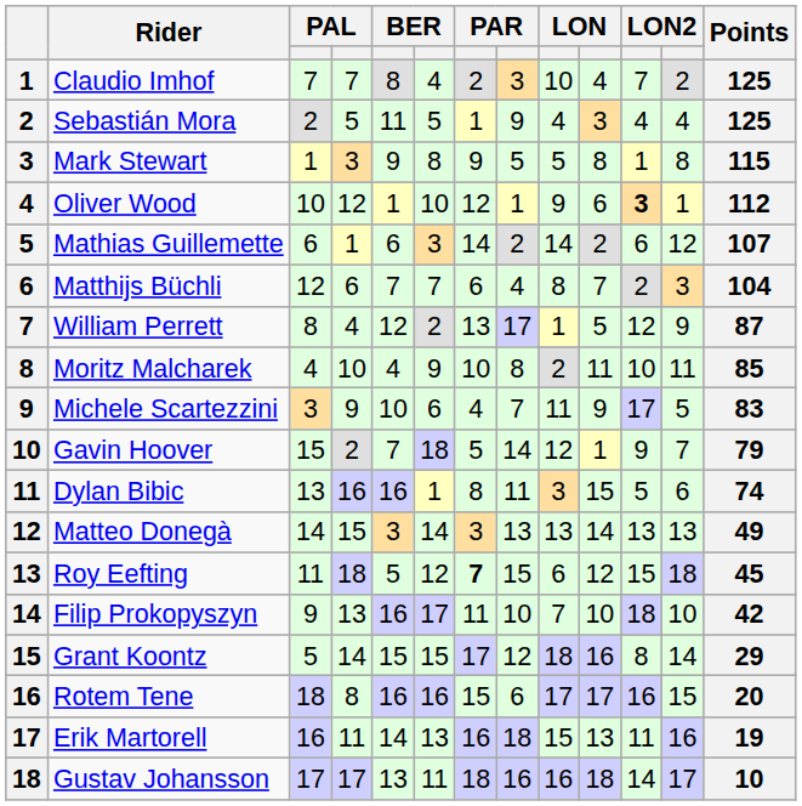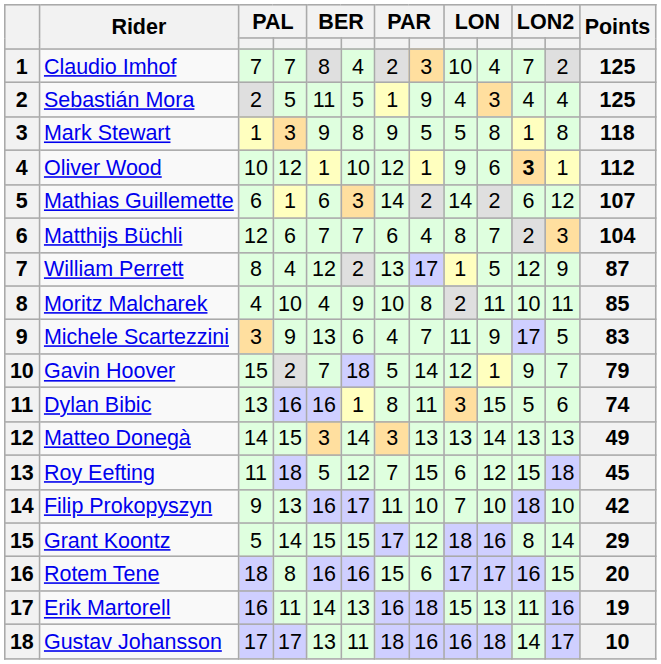Mark Stewart | Points: 115 -> 118
Michele Scartezzini | column 5: 10 -> 13
Roy Eefting | column 7: bold -> normal
